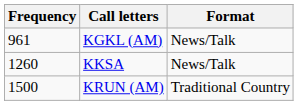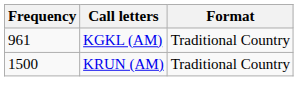KGKL (AM) | Format: News/Talk -> Traditional Country
- row: 1260 | KKSA | News/Talk
